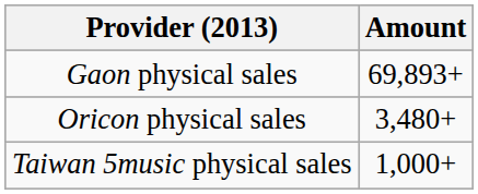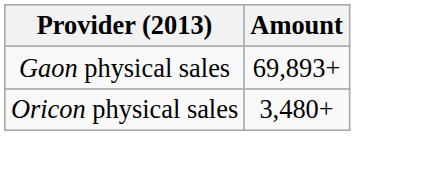- row: Taiwan 5music physical sales | 1,000+
